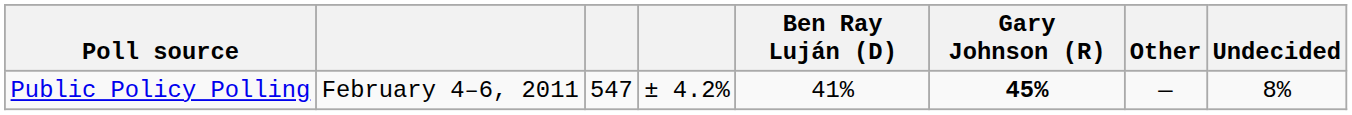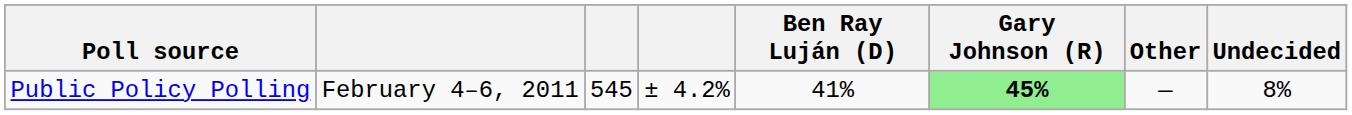Public Policy Polling | column 3: 547 -> 545
Public Policy Polling | Gary Johnson (R): no background -> lightgreen background
